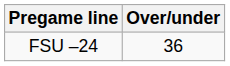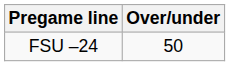FSU –24 | Over/under: 36 -> 50
